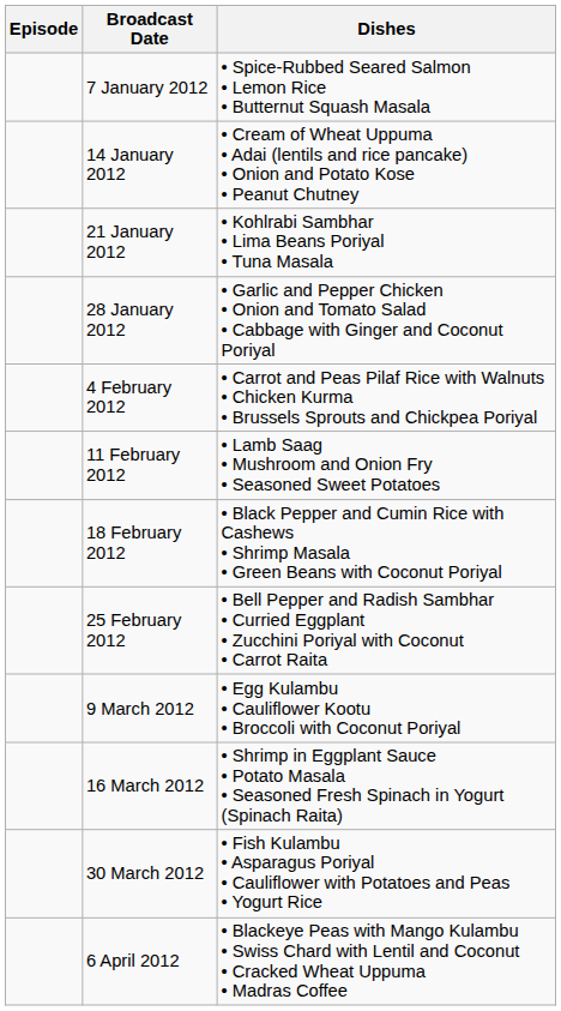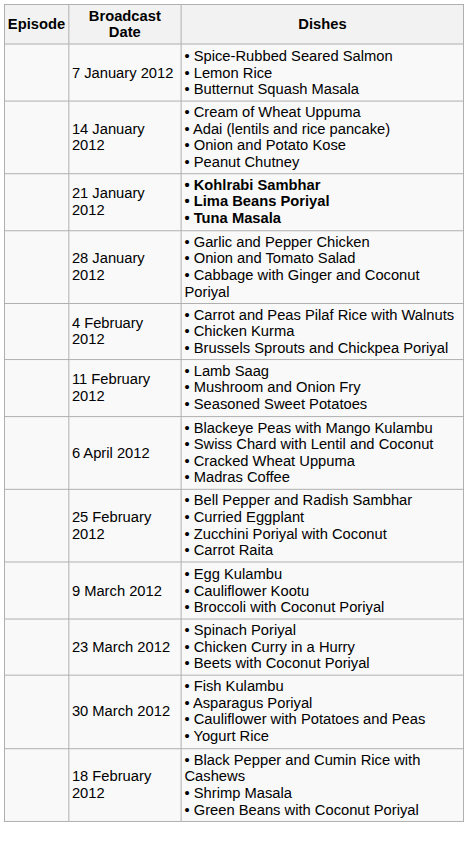21 January 2012 | Dishes: normal -> bold
rows swapped: 18 February 2012 <-> 6 April 2012
- row: 16 March 2012 | • Shrimp in Eggplant Sauce • Potato Masala • Seasoned Fresh Spinach in Yogurt (Spinach Raita)
+ row: 23 March 2012 | • Spinach Poriyal • Chicken Curry in a Hurry • Beets with Coconut Poriyal
